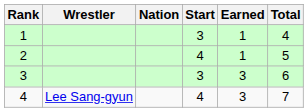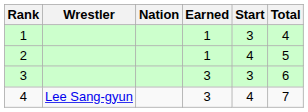columns swapped: Start <-> Earned
